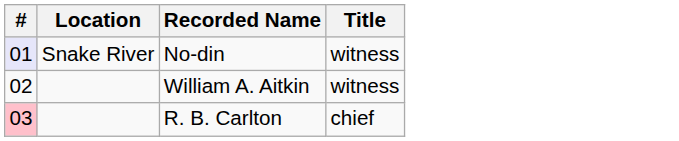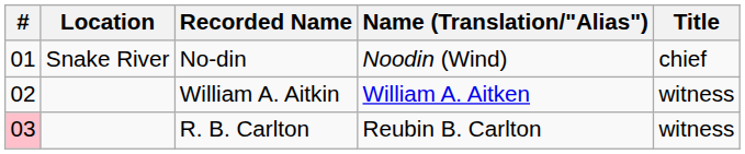+ column: Name (Translation/"Alias") | Noodin (Wind) | William A. Aitken | Reubin B. Carlton
No-din | #: lavender background -> no background
No-din | Title: witness -> chief
R. B. Carlton | Title: chief -> witness
